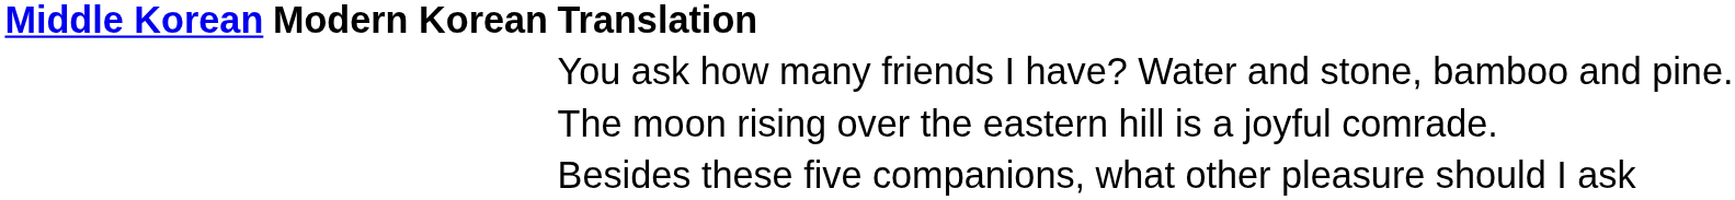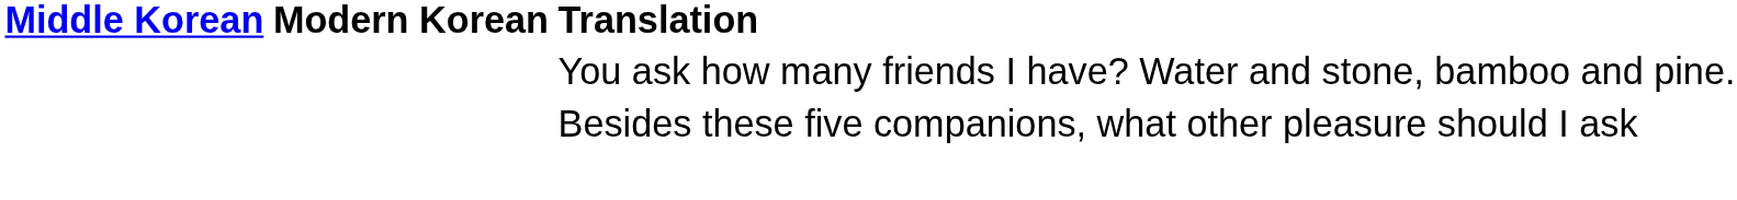- row: The moon rising over the eastern hill is a joyful comrade.
